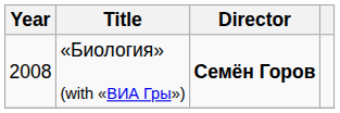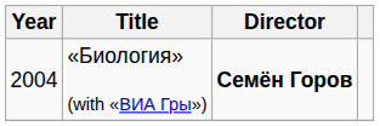«Биология» (with «ВИА Гры») | Year: 2008 -> 2004
